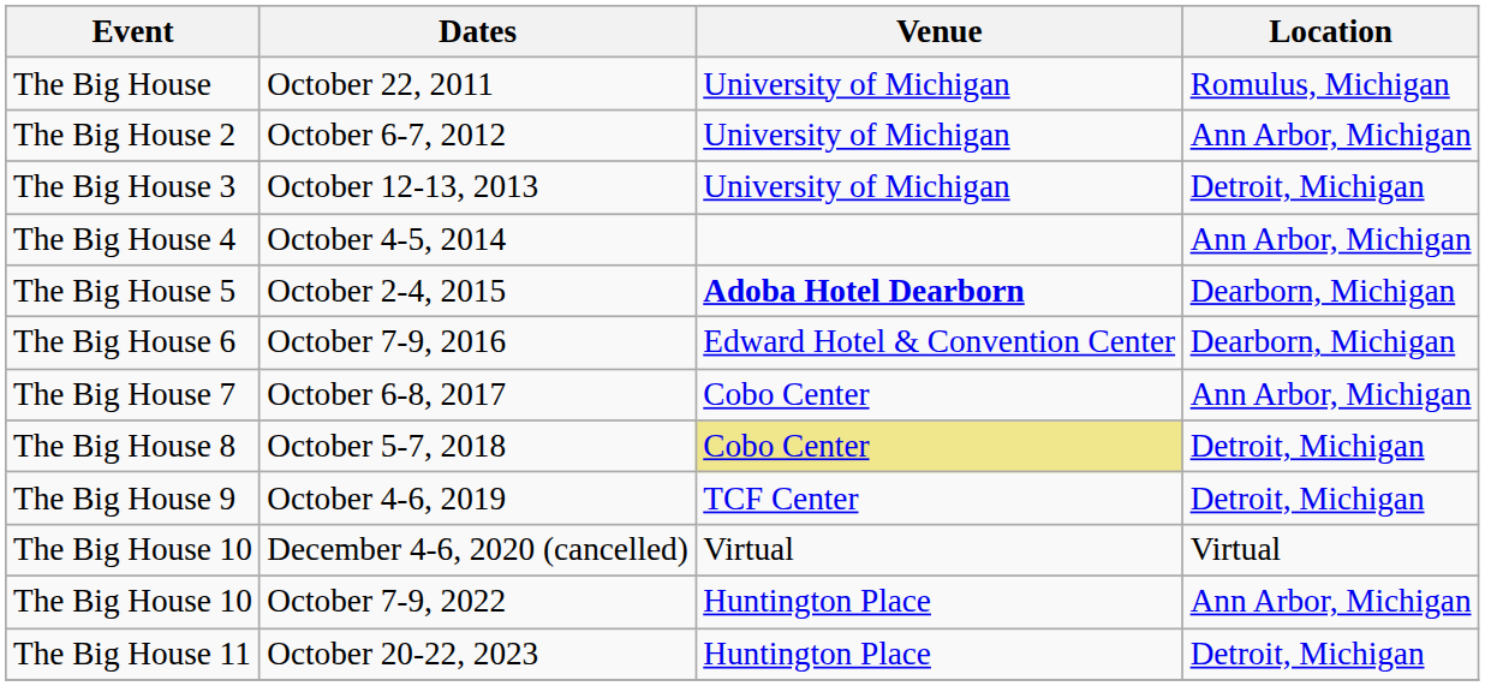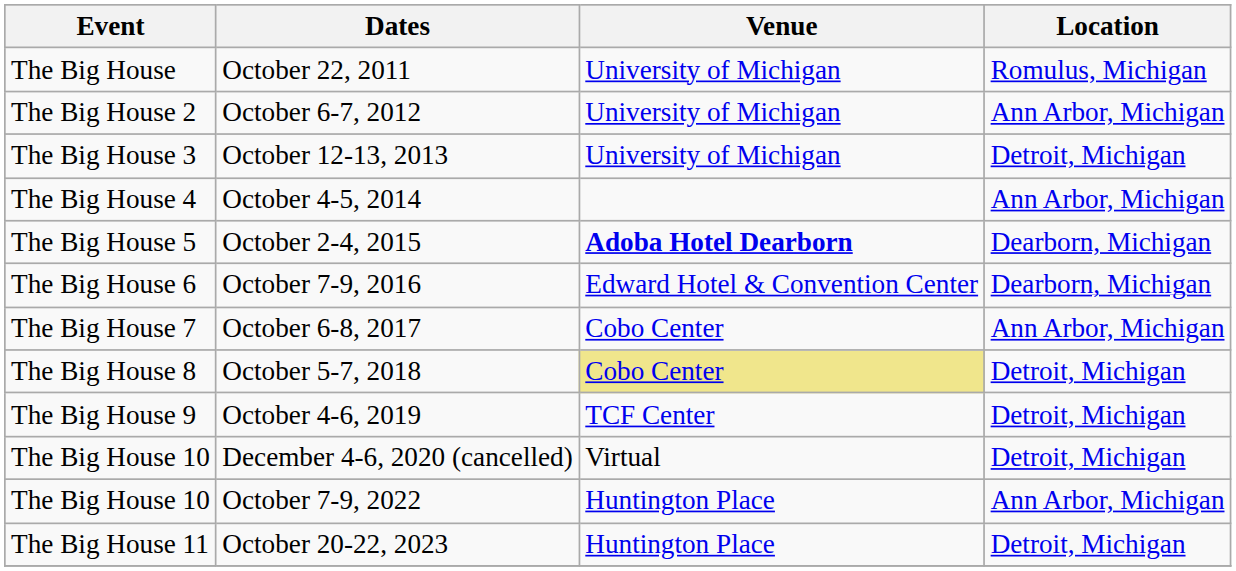December 4-6, 2020 (cancelled) | Location: Virtual -> Detroit, Michigan
